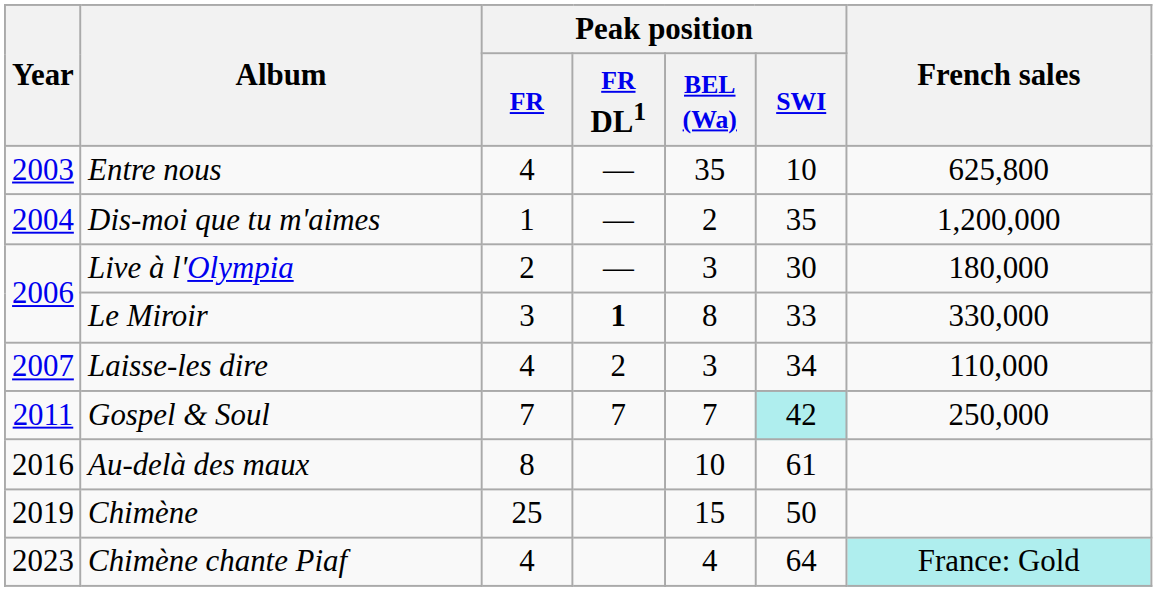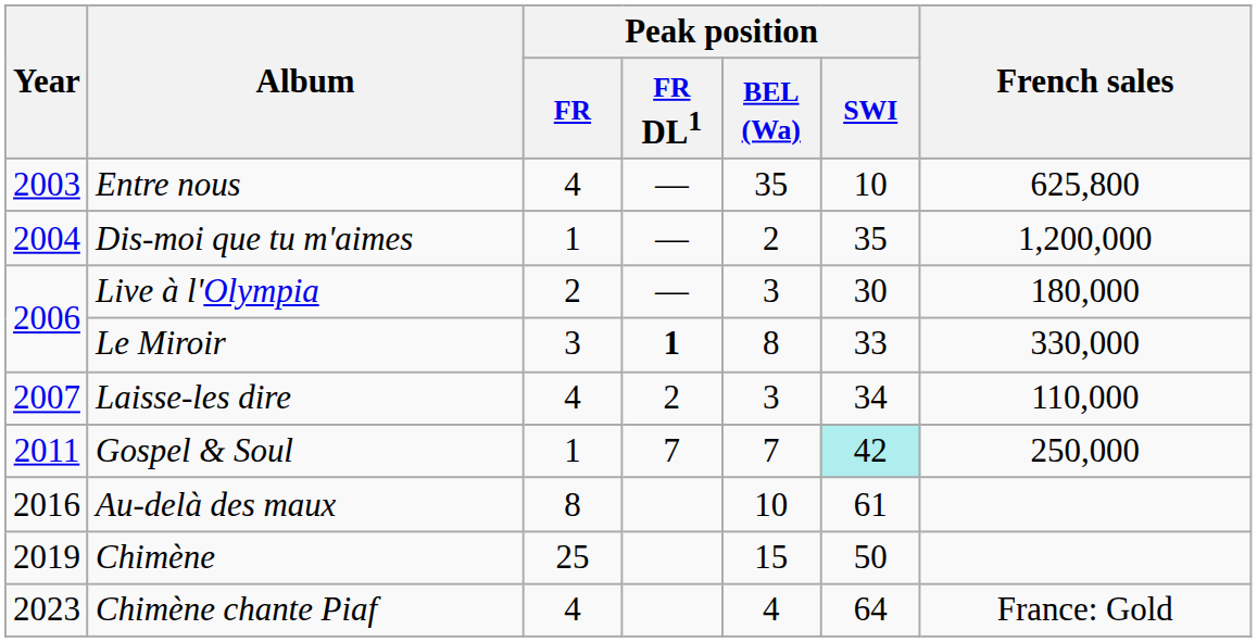Gospel & Soul | Peak position / FR: 7 -> 1
Chimène chante Piaf | French sales: paleturquoise background -> no background
